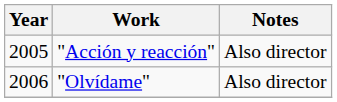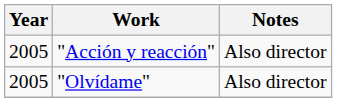"Olvídame" | Year: 2006 -> 2005
